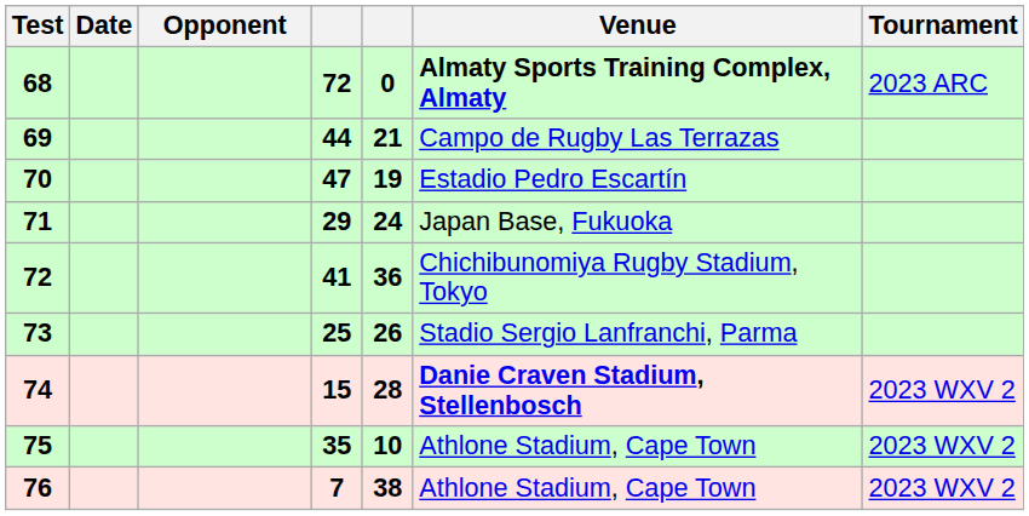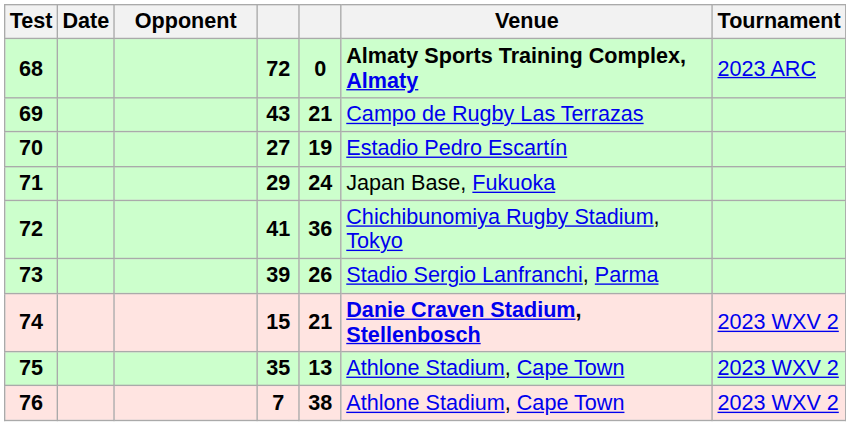69 | column 4: 44 -> 43
70 | column 4: 47 -> 27
73 | column 4: 25 -> 39
74 | column 5: 28 -> 21
75 | column 5: 10 -> 13
